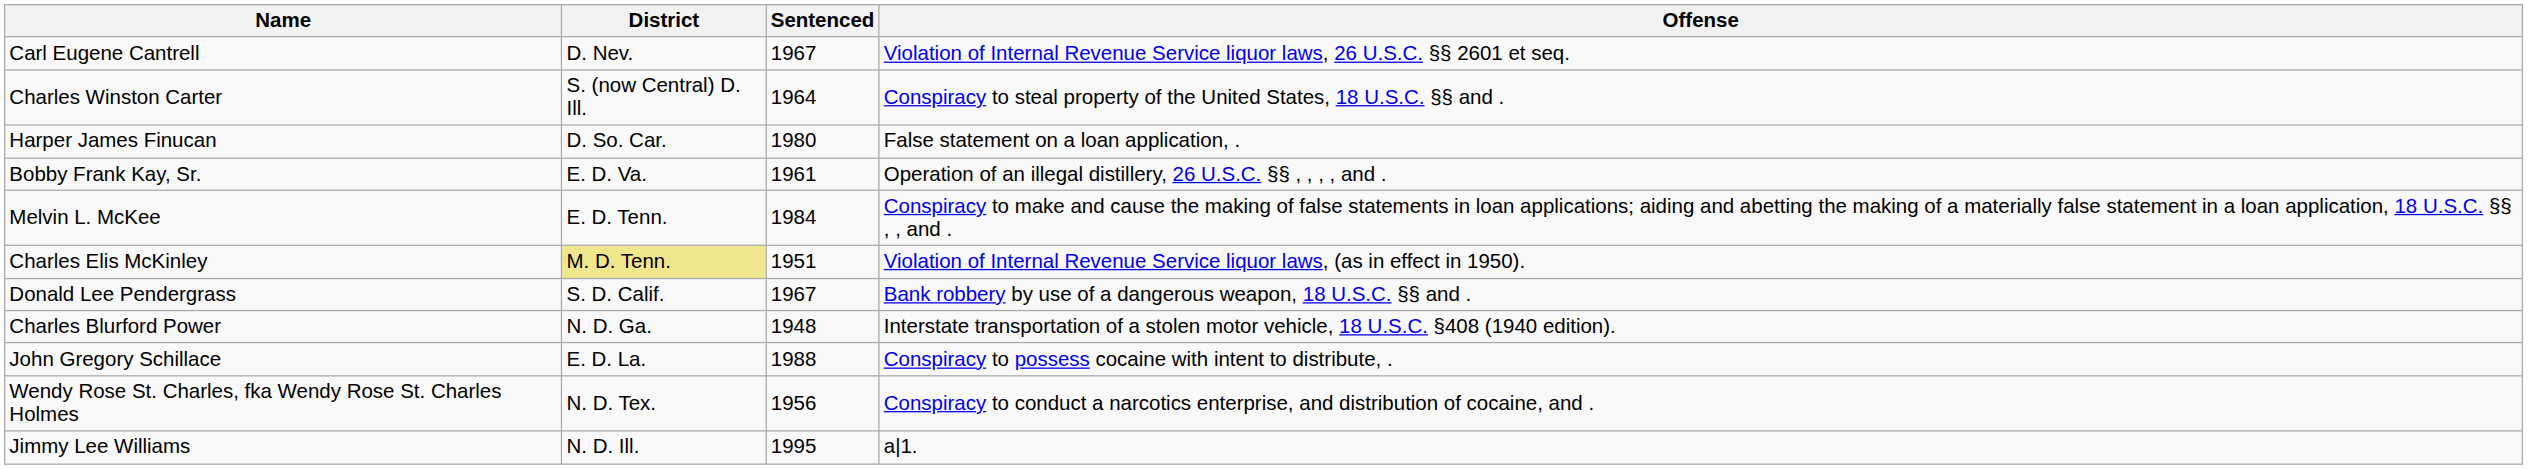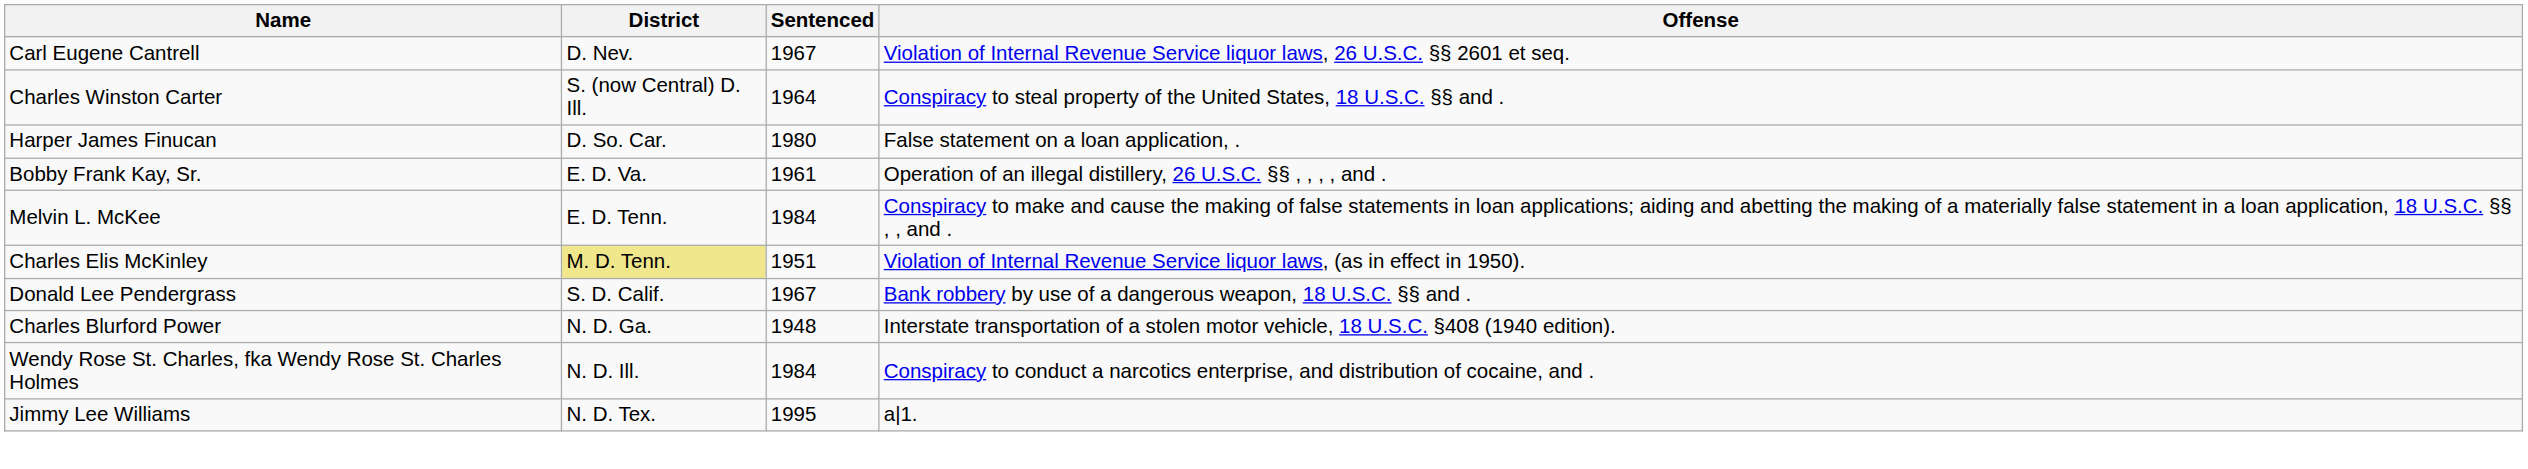- row: John Gregory Schillace | E. D. La. | 1988 | Conspiracy to possess cocaine with intent to distribute, .
Wendy Rose St. Charles, fka Wendy Rose St. Charles Holmes | District: N. D. Tex. -> N. D. Ill.
Wendy Rose St. Charles, fka Wendy Rose St. Charles Holmes | Sentenced: 1956 -> 1984
Jimmy Lee Williams | District: N. D. Ill. -> N. D. Tex.
